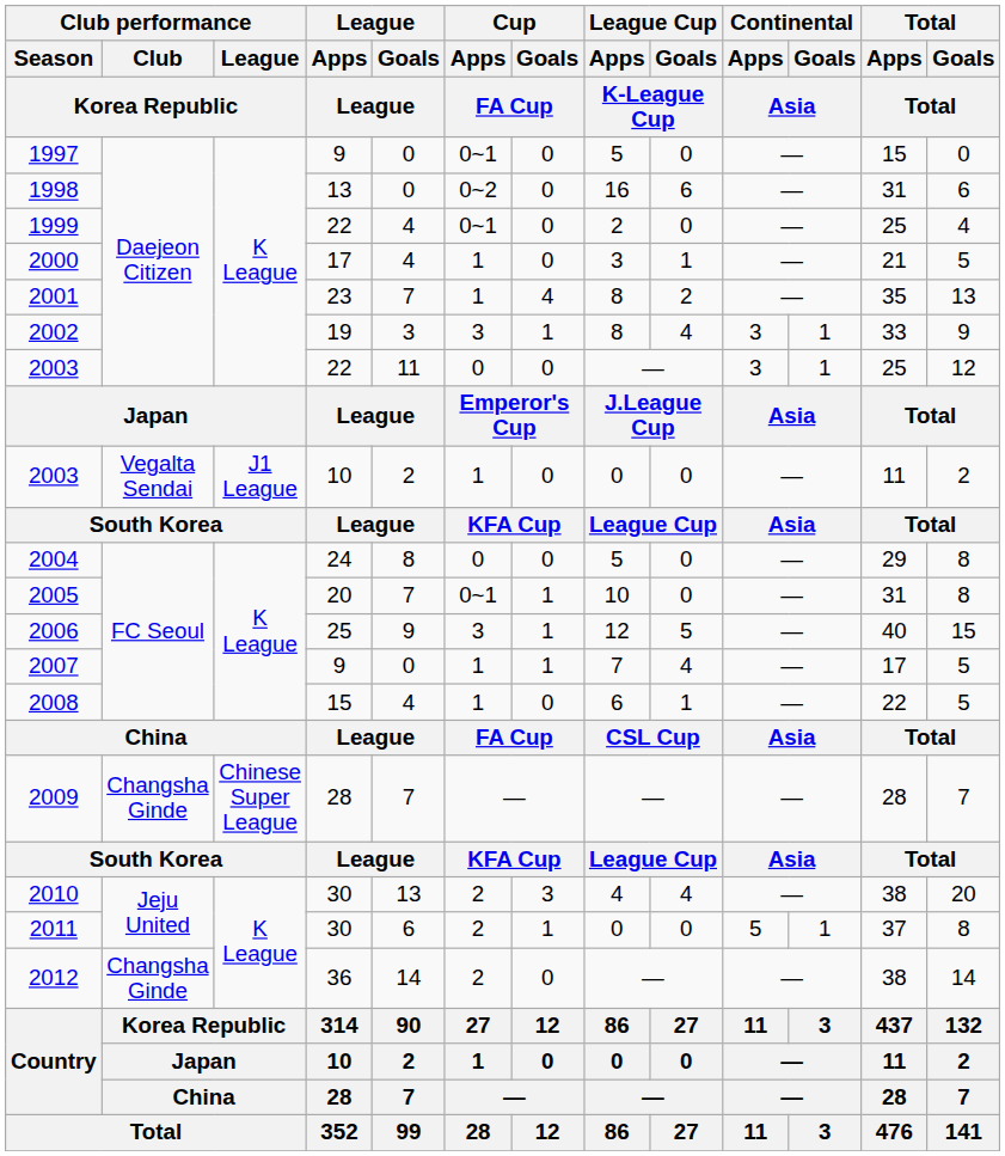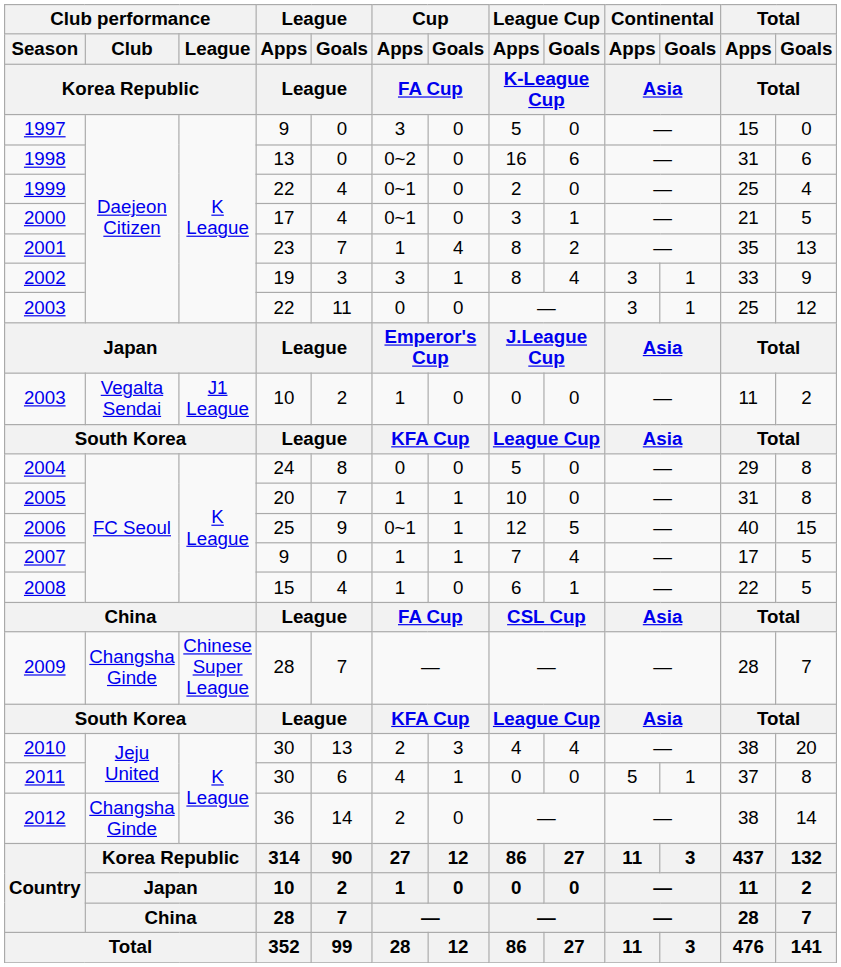1997 | Cup / Apps / FA Cup: 0~1 -> 3
2000 | Cup / Apps / FA Cup: 1 -> 0~1
2005 | Cup / Apps / FA Cup: 0~1 -> 1
2006 | Cup / Apps / FA Cup: 3 -> 0~1
2011 | Cup / Apps / FA Cup: 2 -> 4
